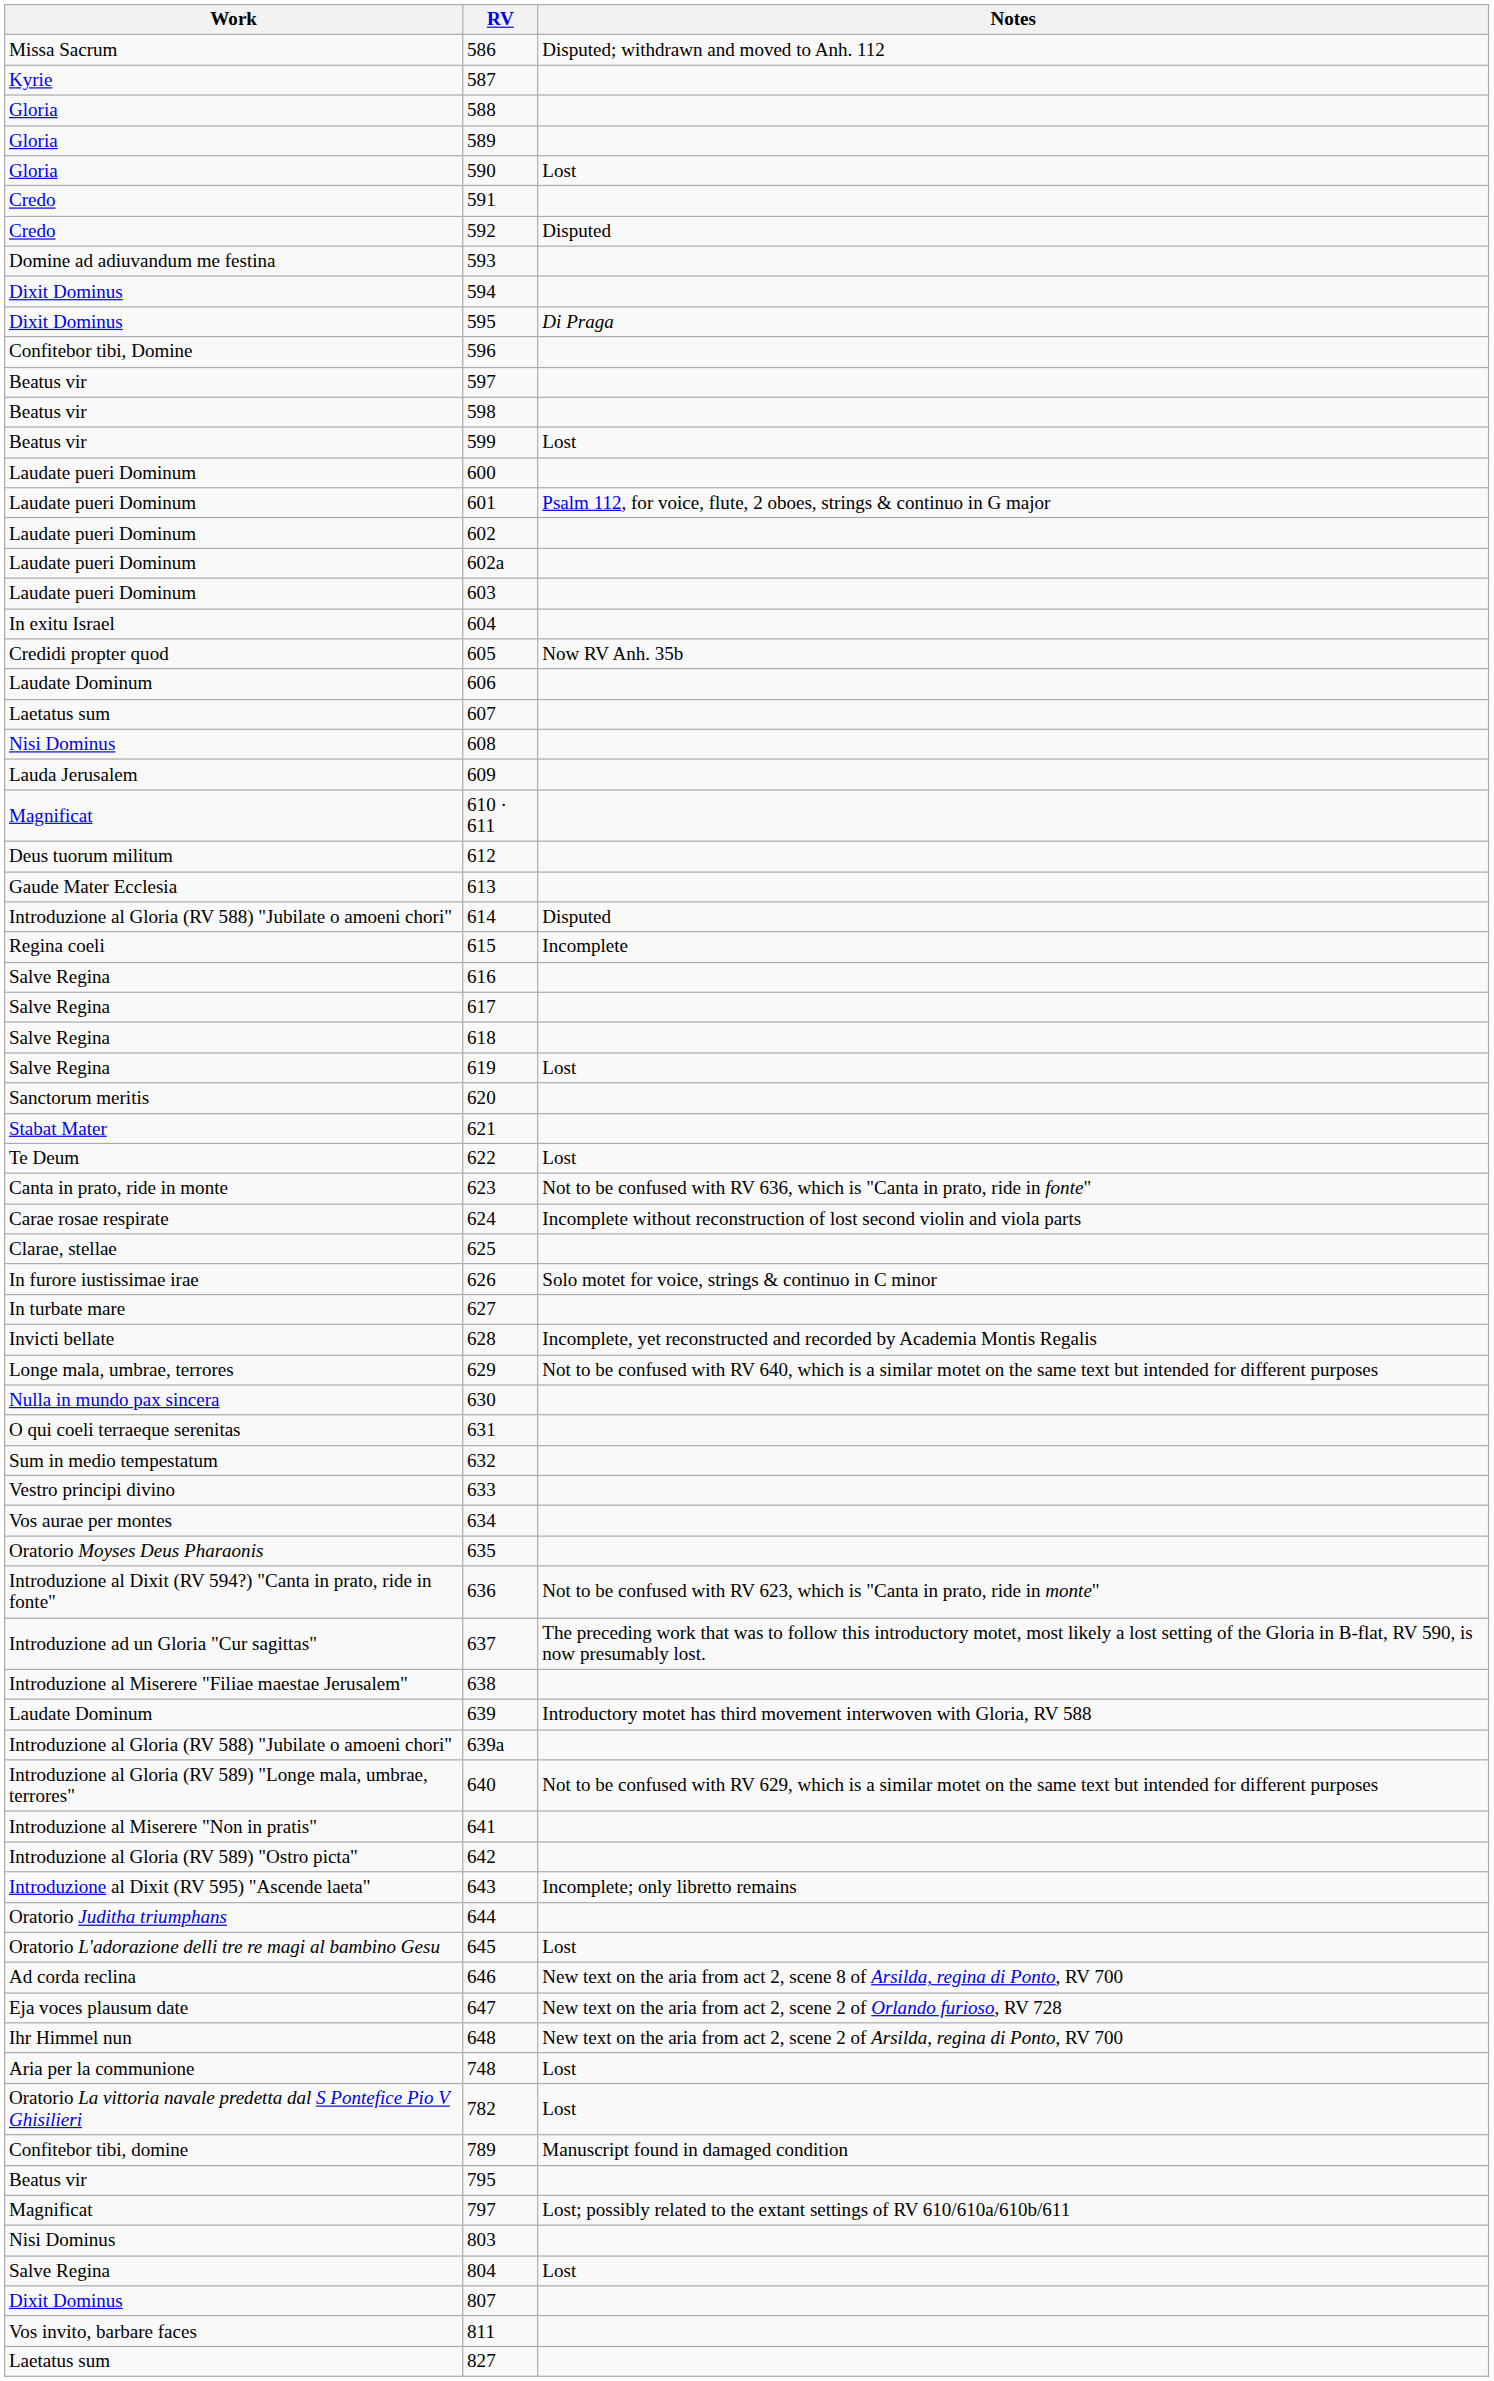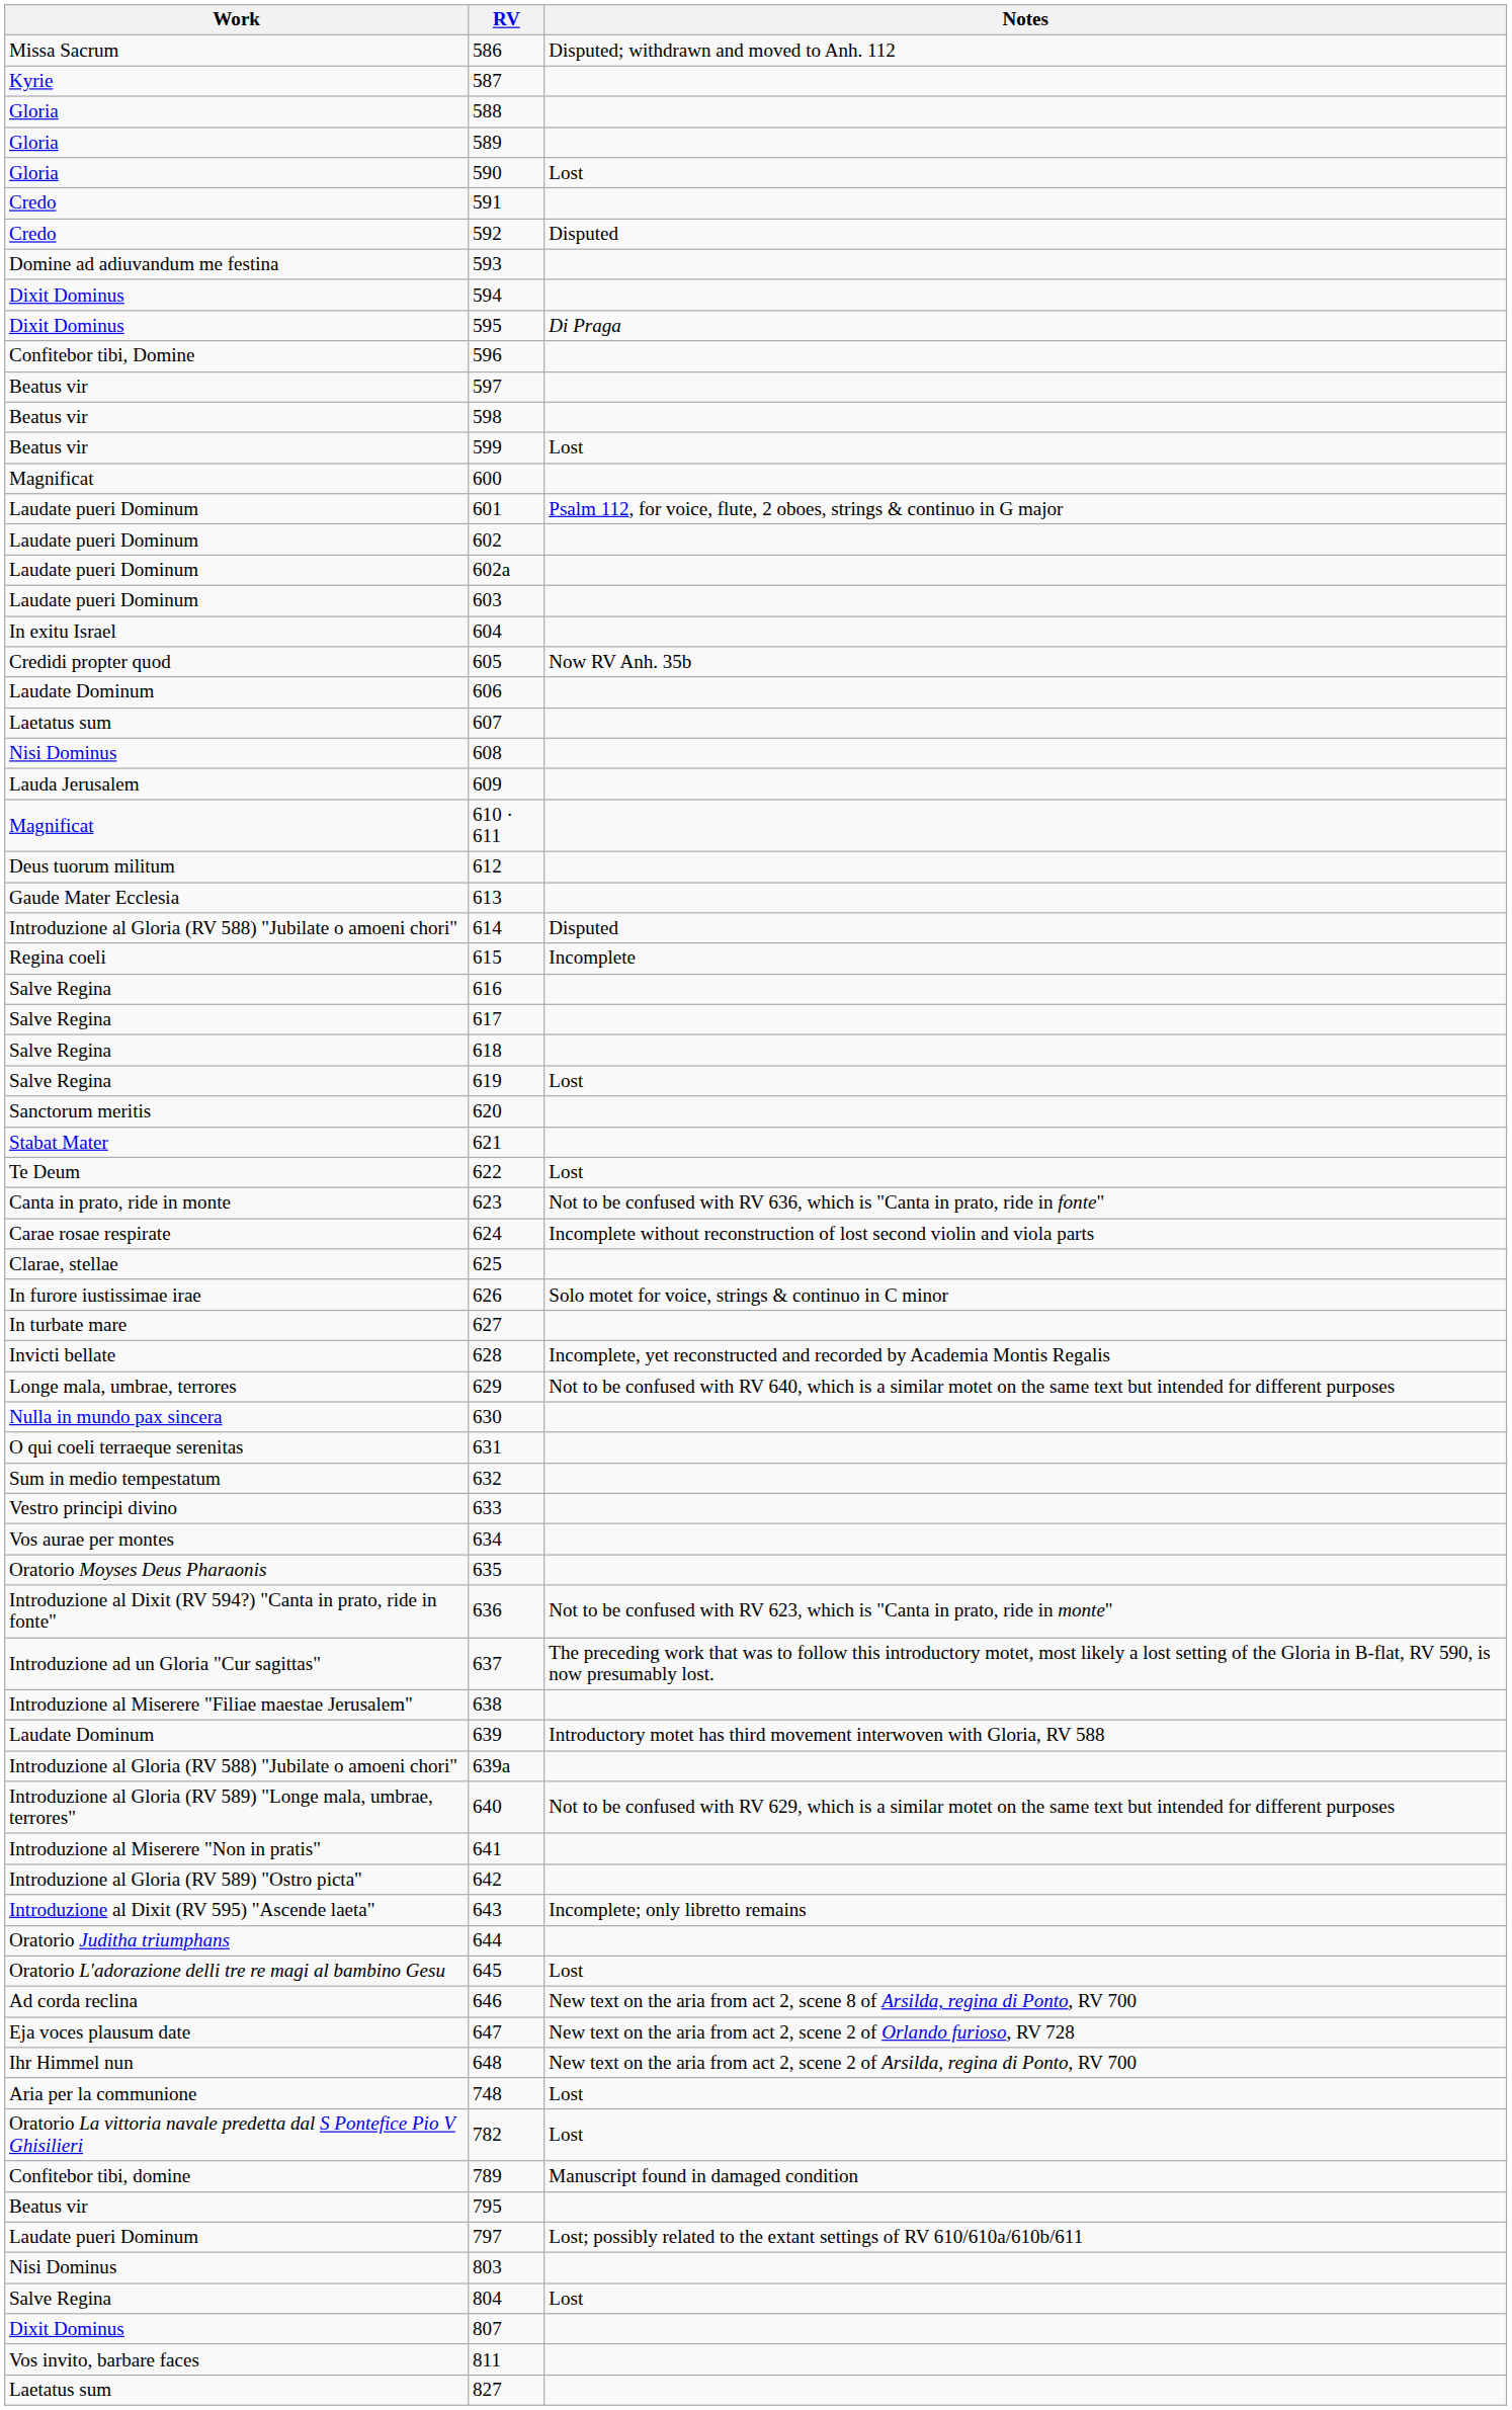600 | Work: Laudate pueri Dominum -> Magnificat
797 | Work: Magnificat -> Laudate pueri Dominum
